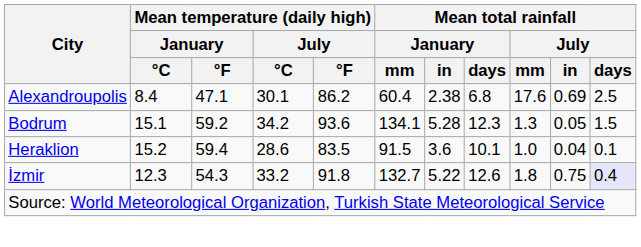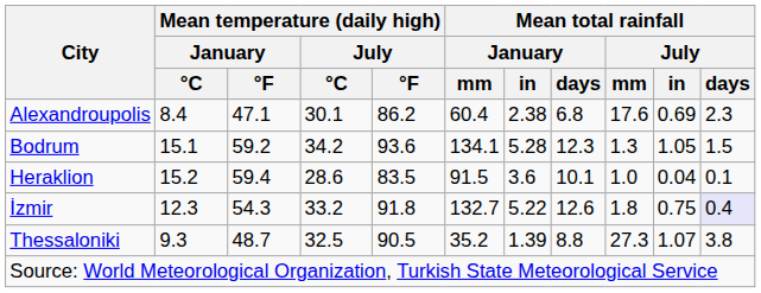Alexandroupolis | Mean total rainfall / July / days: 2.5 -> 2.3
Bodrum | Mean total rainfall / July / in: 0.05 -> 1.05
+ row: Thessaloniki | 9.3 | 48.7 | 32.5 | 90.5 | 35.2 | 1.39 | 8.8 | 27.3 | 1.07 | 3.8
